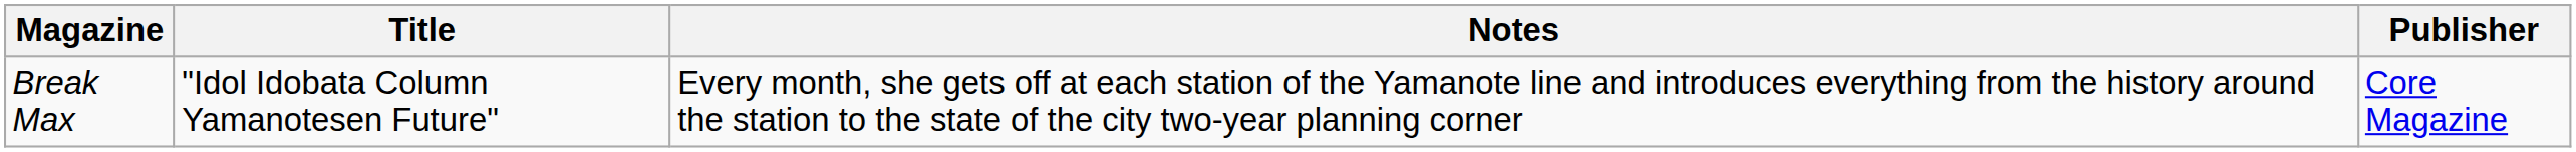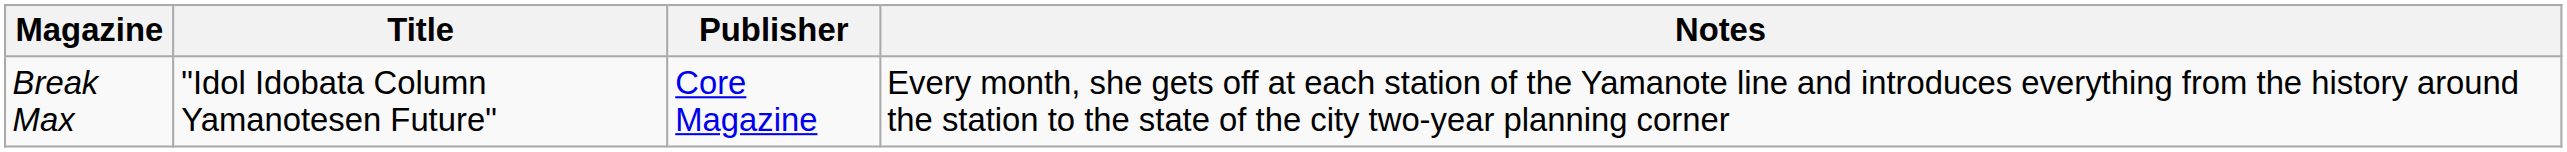columns swapped: Publisher <-> Notes
